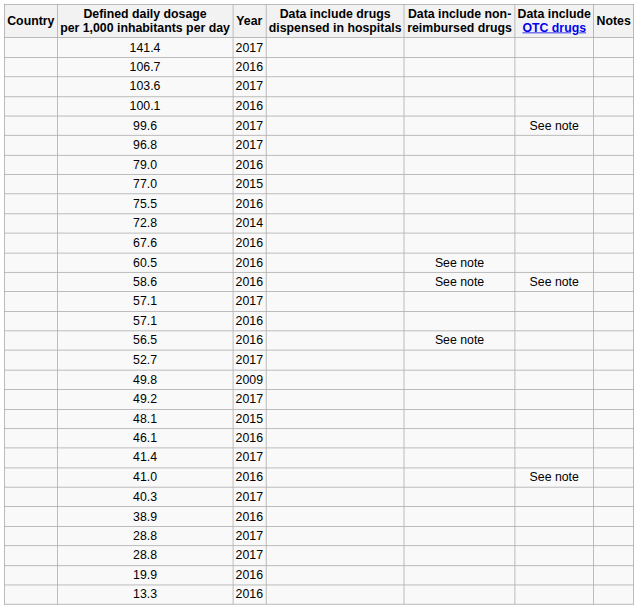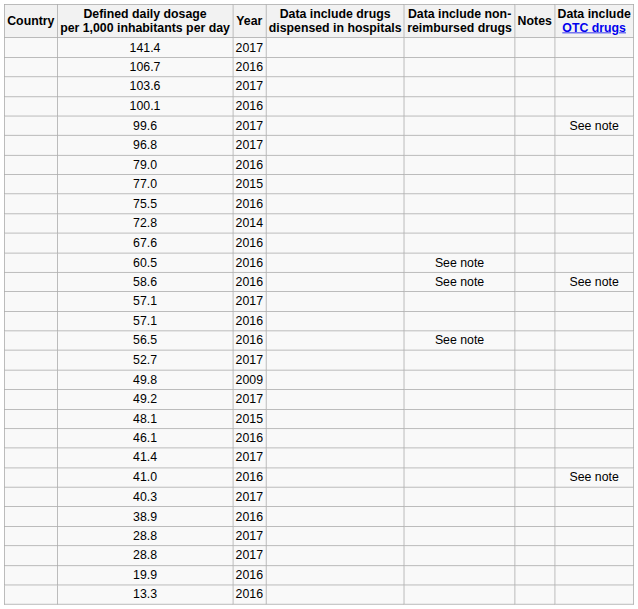columns swapped: Data include OTC drugs <-> Notes
